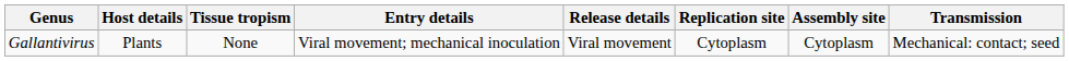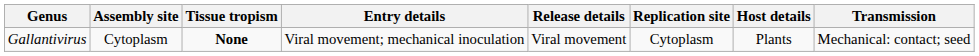columns swapped: Host details <-> Assembly site
Gallantivirus | Tissue tropism: normal -> bold
